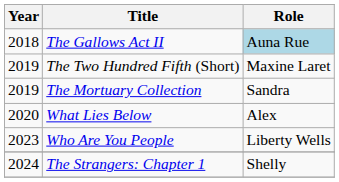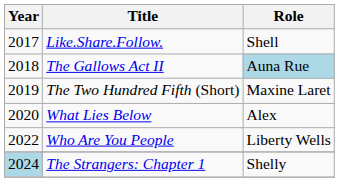+ row: 2017 | Like.Share.Follow. | Shell
- row: 2019 | The Mortuary Collection | Sandra
Who Are You People | Year: 2023 -> 2022
The Strangers: Chapter 1 | Year: no background -> lightblue background
